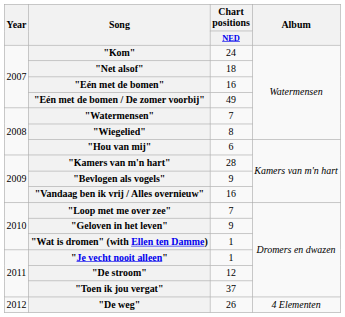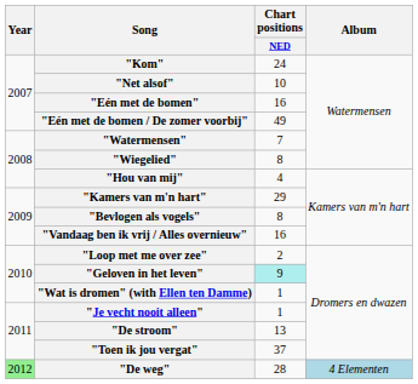"Net alsof" | Chart positions / NED: 18 -> 10
"Hou van mij" | Chart positions / NED: 6 -> 4
"Kamers van m'n hart" | Chart positions / NED: 28 -> 29
"Bevlogen als vogels" | Chart positions / NED: 9 -> 8
"Loop met me over zee" | Chart positions / NED: 7 -> 2
"Geloven in het leven" | Chart positions / NED: no background -> paleturquoise background
"De stroom" | Chart positions / NED: 12 -> 13
"De weg" | Year: no background -> lightgreen background
"De weg" | Chart positions / NED: 26 -> 28
"De weg" | Album: no background -> lightblue background
